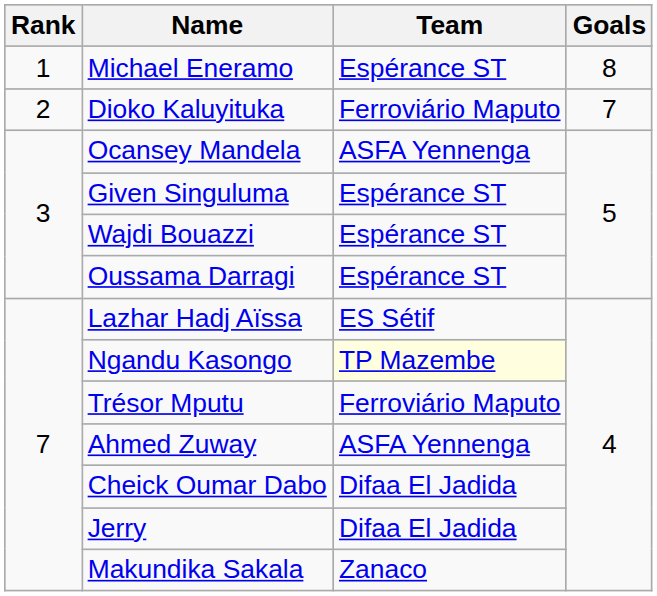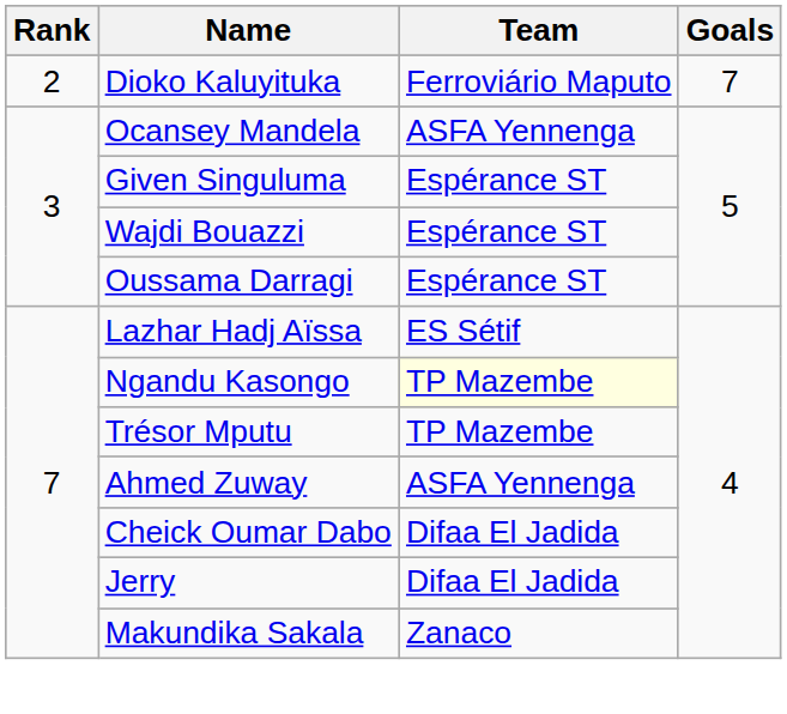- row: 1 | Michael Eneramo | Espérance ST | 8
Trésor Mputu | Team: Ferroviário Maputo -> TP Mazembe
